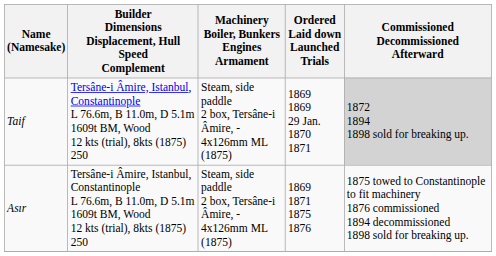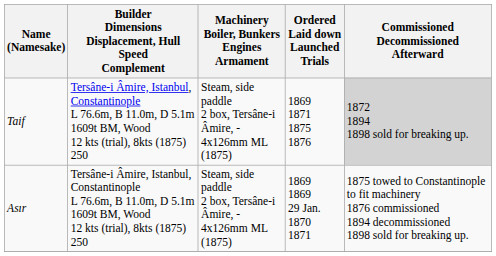Taif | Ordered Laid down Launched Trials: 1869 1869 29 Jan. 1870 1871 -> 1869 1871 1875 1876
Asır | Ordered Laid down Launched Trials: 1869 1871 1875 1876 -> 1869 1869 29 Jan. 1870 1871
